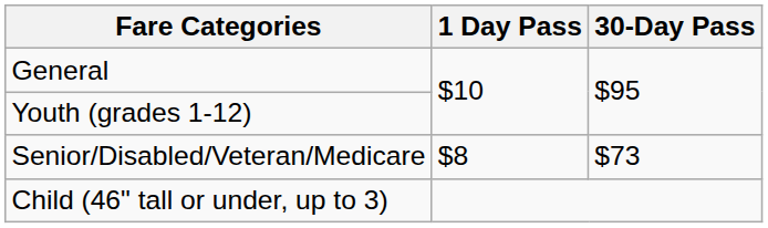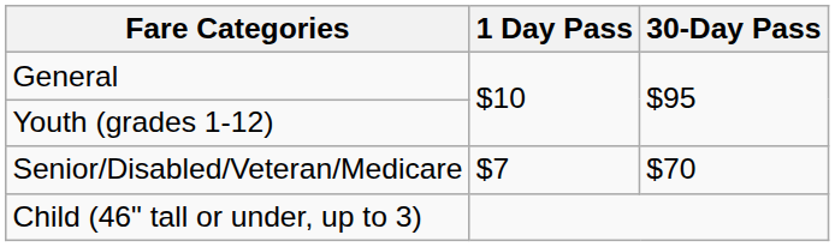Senior/Disabled/Veteran/Medicare | 1 Day Pass: $8 -> $7
Senior/Disabled/Veteran/Medicare | 30-Day Pass: $73 -> $70
